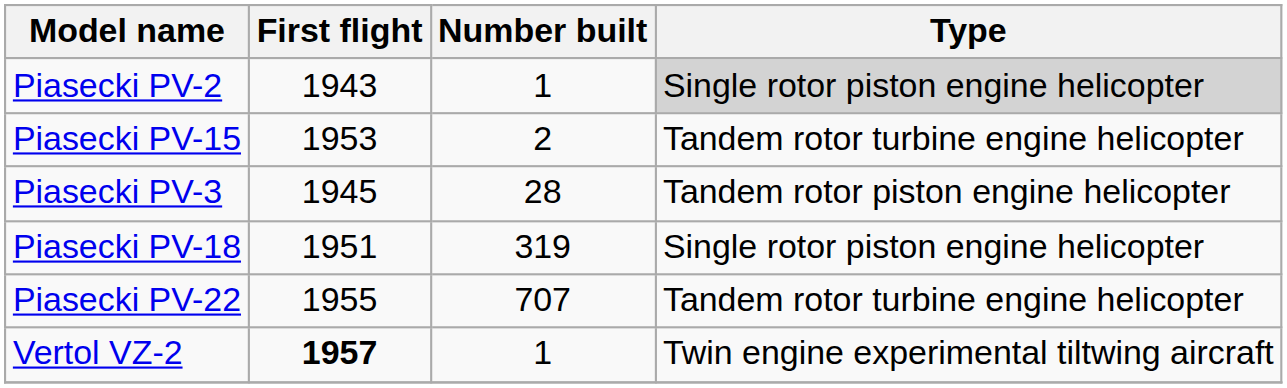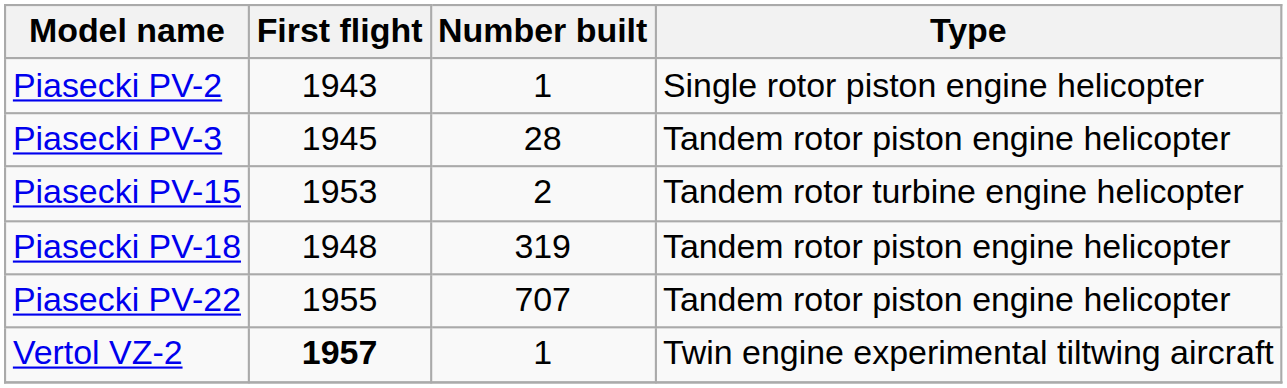Piasecki PV-2 | Type: lightgrey background -> no background
rows swapped: Piasecki PV-3 <-> Piasecki PV-15
Piasecki PV-18 | First flight: 1951 -> 1948
Piasecki PV-18 | Type: Single rotor piston engine helicopter -> Tandem rotor piston engine helicopter
Piasecki PV-22 | Type: Tandem rotor turbine engine helicopter -> Tandem rotor piston engine helicopter
